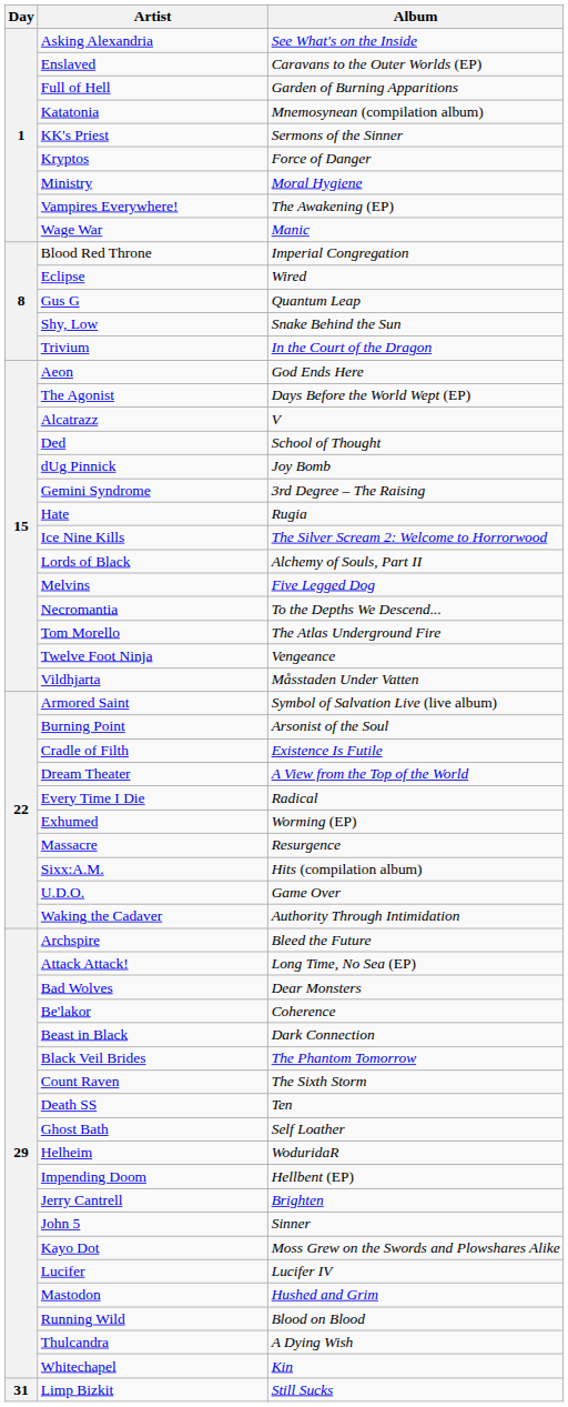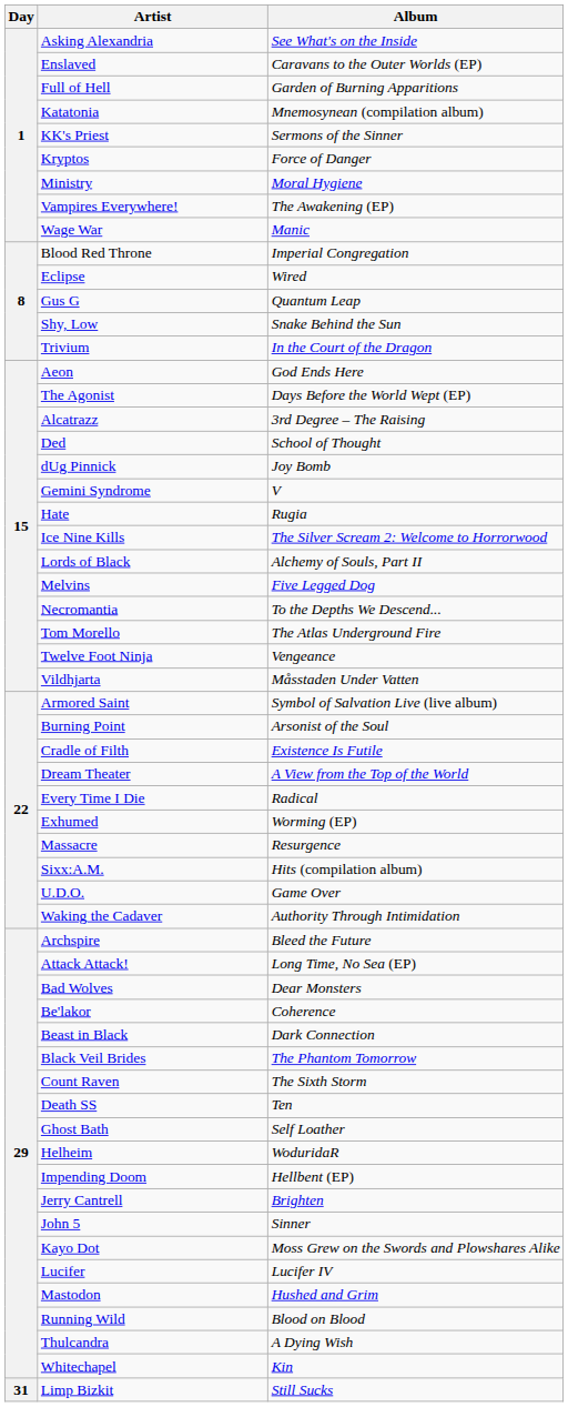Alcatrazz | Album: V -> 3rd Degree – The Raising
Gemini Syndrome | Album: 3rd Degree – The Raising -> V
